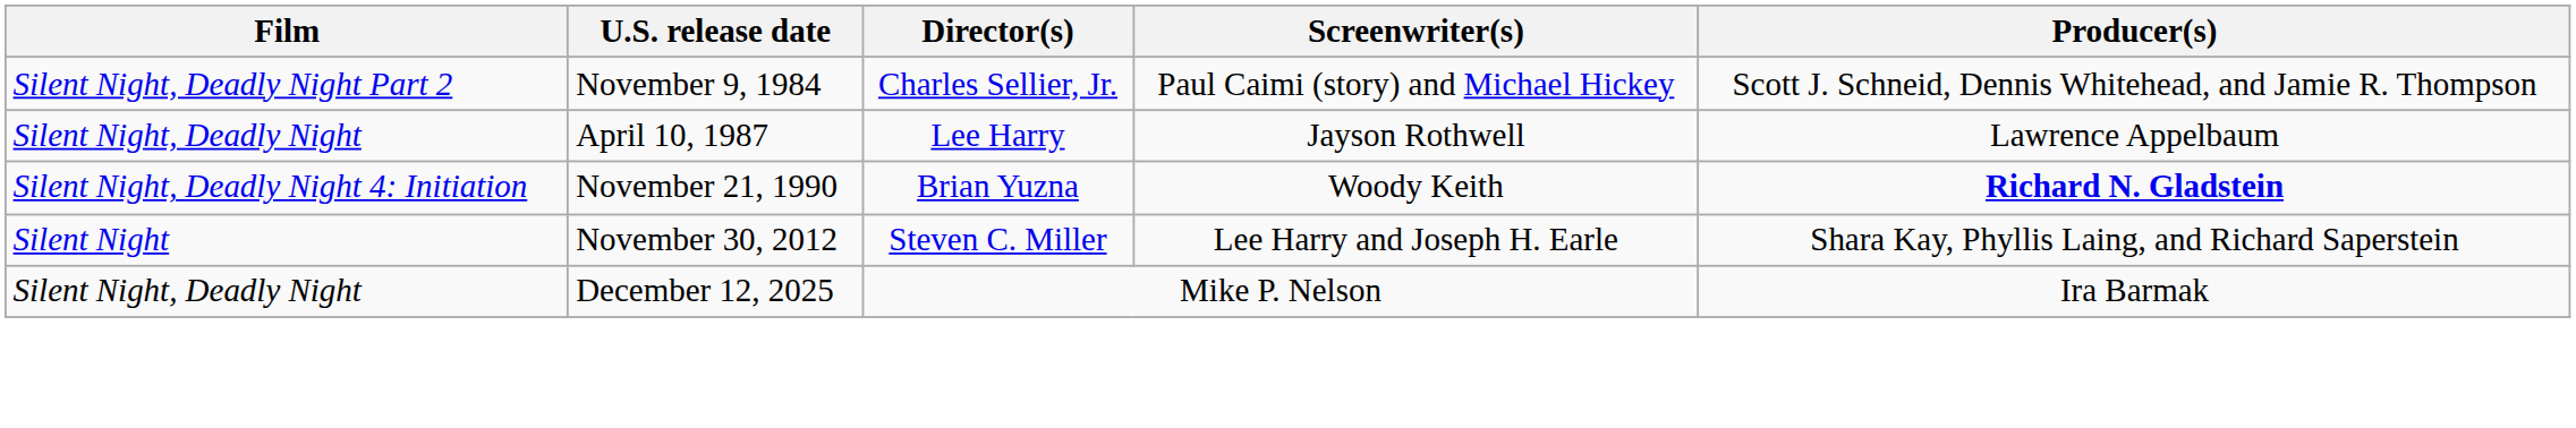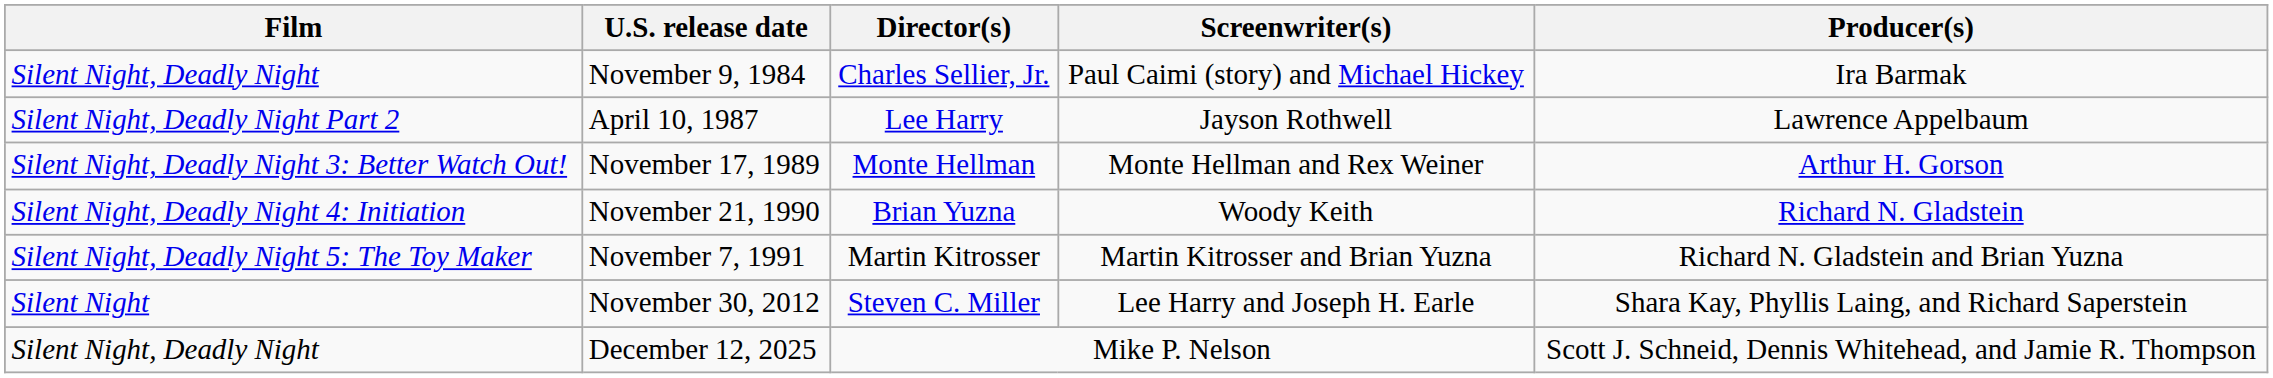November 9, 1984 | Film: Silent Night, Deadly Night Part 2 -> Silent Night, Deadly Night
November 9, 1984 | Producer(s): Scott J. Schneid, Dennis Whitehead, and Jamie R. Thompson -> Ira Barmak
April 10, 1987 | Film: Silent Night, Deadly Night -> Silent Night, Deadly Night Part 2
+ row: Silent Night, Deadly Night 3: Better Watch Out! | November 17, 1989 | Monte Hellman | Monte Hellman and Rex Weiner | Arthur H. Gorson
November 21, 1990 | Producer(s): bold -> normal
+ row: Silent Night, Deadly Night 5: The Toy Maker | November 7, 1991 | Martin Kitrosser | Martin Kitrosser and Brian Yuzna | Richard N. Gladstein and Brian Yuzna
December 12, 2025 | Producer(s): Ira Barmak -> Scott J. Schneid, Dennis Whitehead, and Jamie R. Thompson
